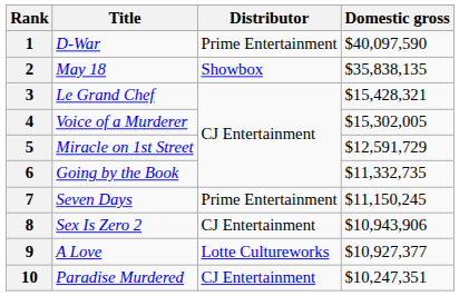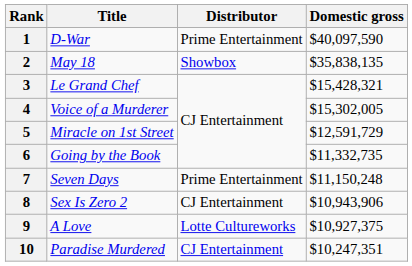7 | Domestic gross: $11,150,245 -> $11,150,248
9 | Domestic gross: $10,927,377 -> $10,927,375
